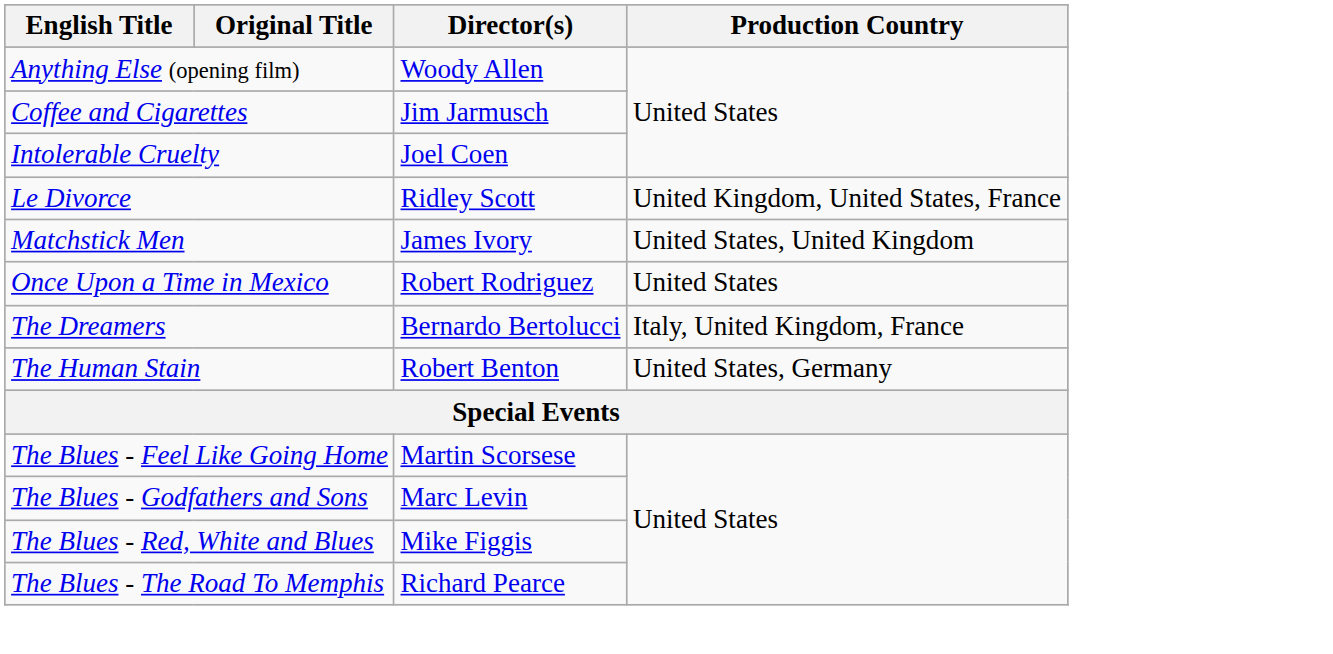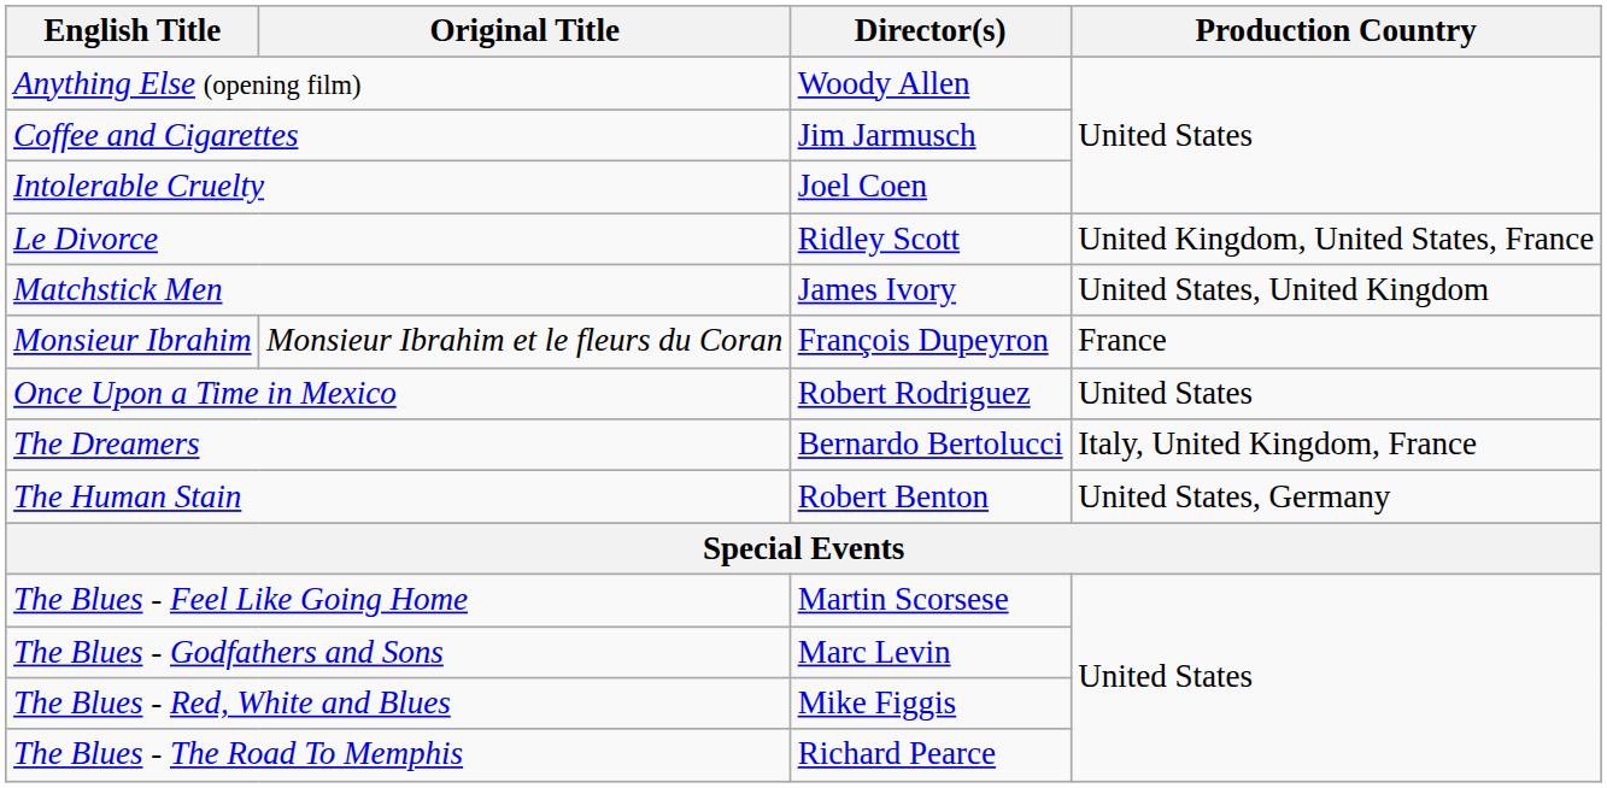+ row: Monsieur Ibrahim | Monsieur Ibrahim et le fleurs du Coran | François Dupeyron | France
